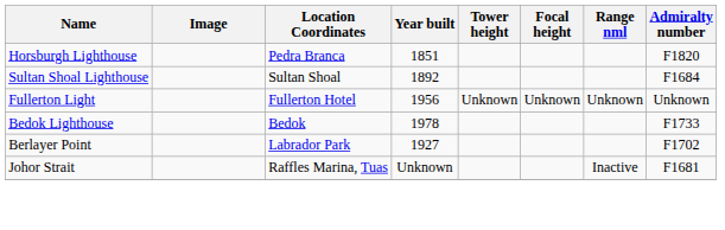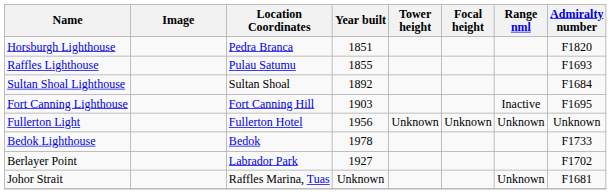+ row: Raffles Lighthouse | Pulau Satumu | 1855 | F1693
+ row: Fort Canning Lighthouse | Fort Canning Hill | 1903 | Inactive | F1695
Johor Strait | Range nml: Inactive -> Unknown
